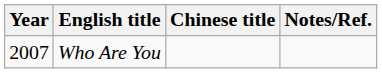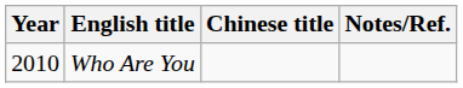Who Are You | Year: 2007 -> 2010
